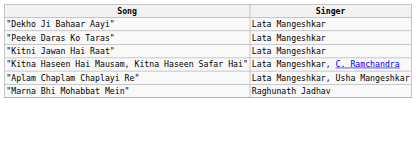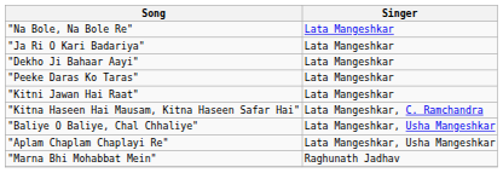+ row: "Na Bole, Na Bole Re" | Lata Mangeshkar
+ row: "Ja Ri O Kari Badariya" | Lata Mangeshkar
+ row: "Baliye O Baliye, Chal Chhaliye" | Lata Mangeshkar, Usha Mangeshkar
